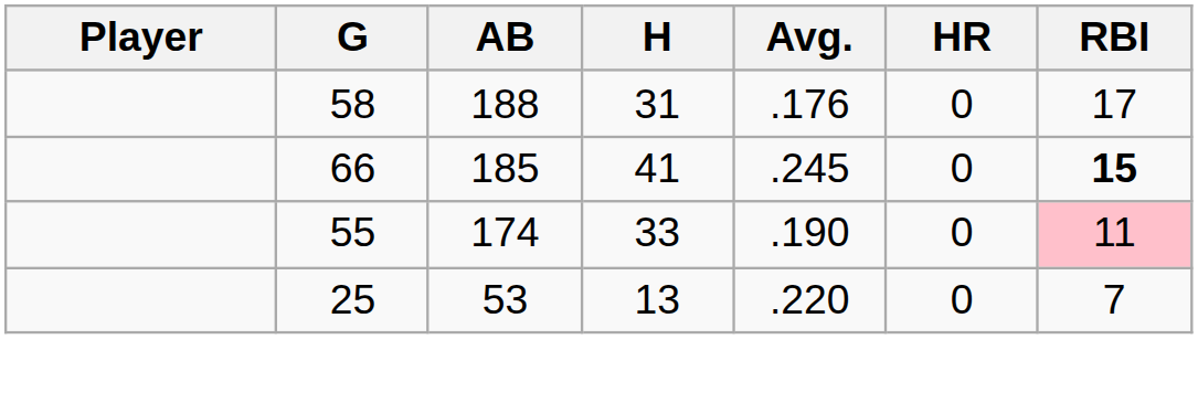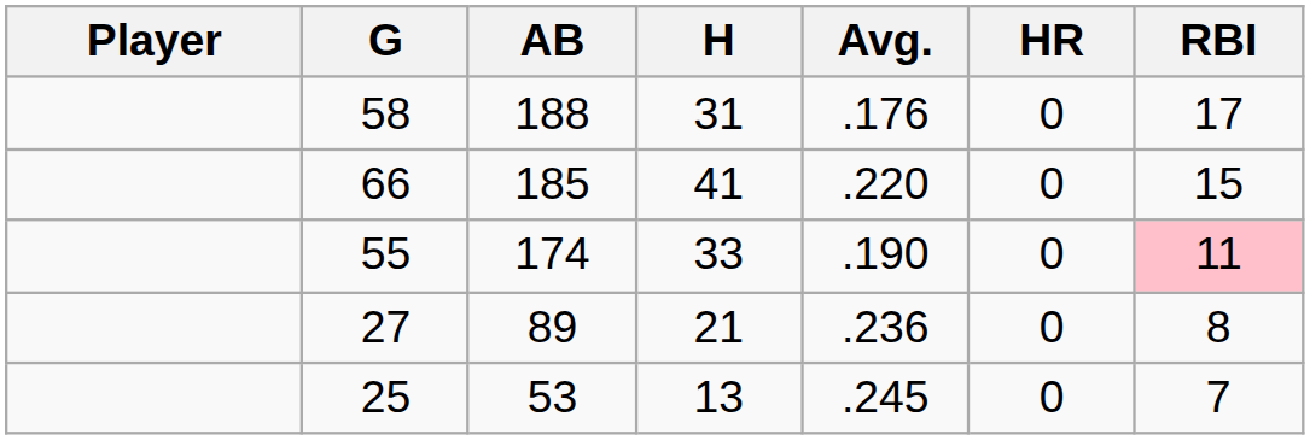66 | Avg.: .245 -> .220
66 | RBI: bold -> normal
+ row: 27 | 89 | 21 | .236 | 0 | 8
25 | Avg.: .220 -> .245
